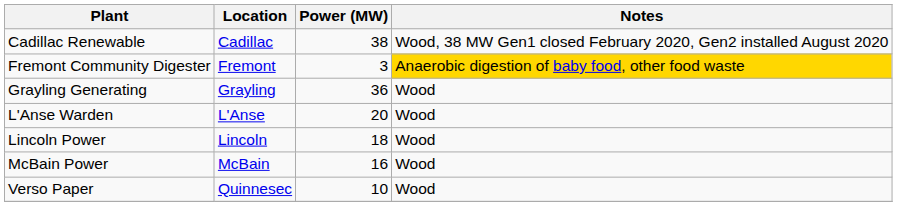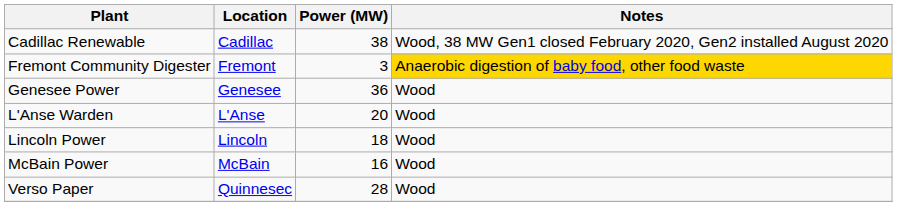+ row: Genesee Power | Genesee | 36 | Wood
- row: Grayling Generating | Grayling | 36 | Wood
Verso Paper | Power (MW): 10 -> 28
